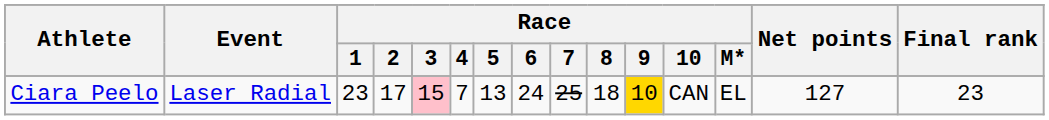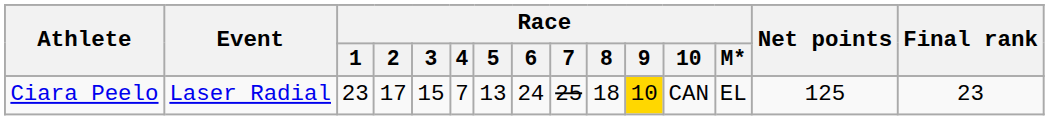Ciara Peelo | Race / 3: pink background -> no background
Ciara Peelo | Net points: 127 -> 125
